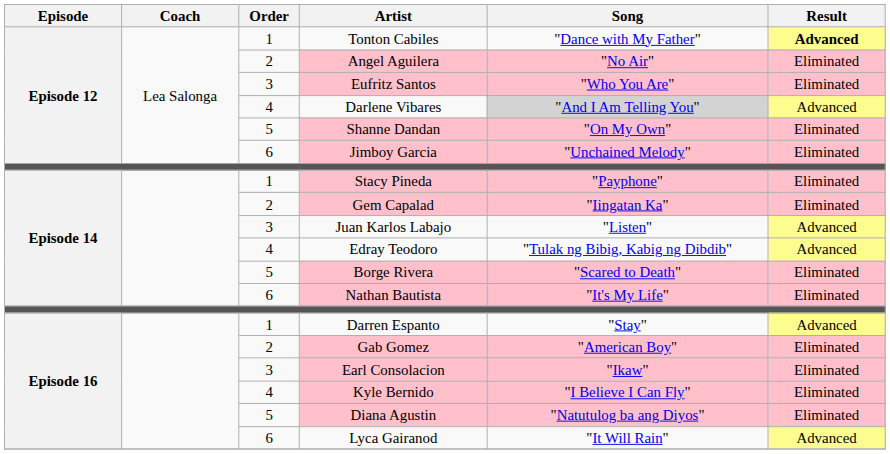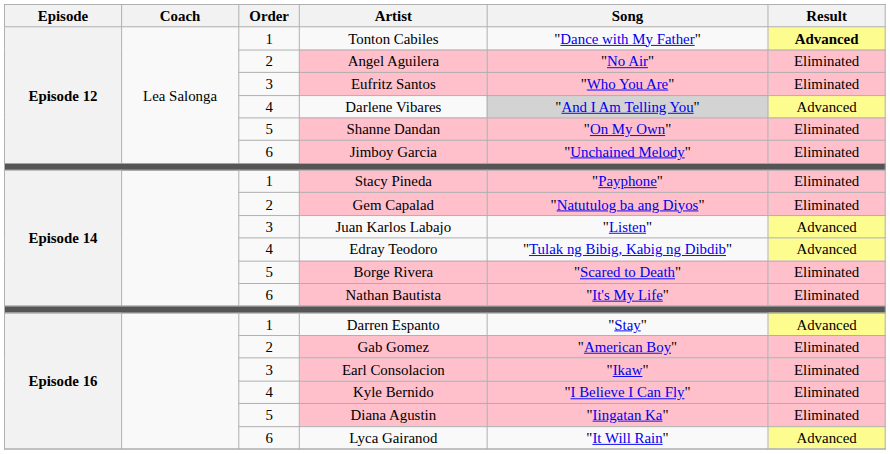Gem Capalad | Song: "Iingatan Ka" -> "Natutulog ba ang Diyos"
Diana Agustin | Song: "Natutulog ba ang Diyos" -> "Iingatan Ka"
